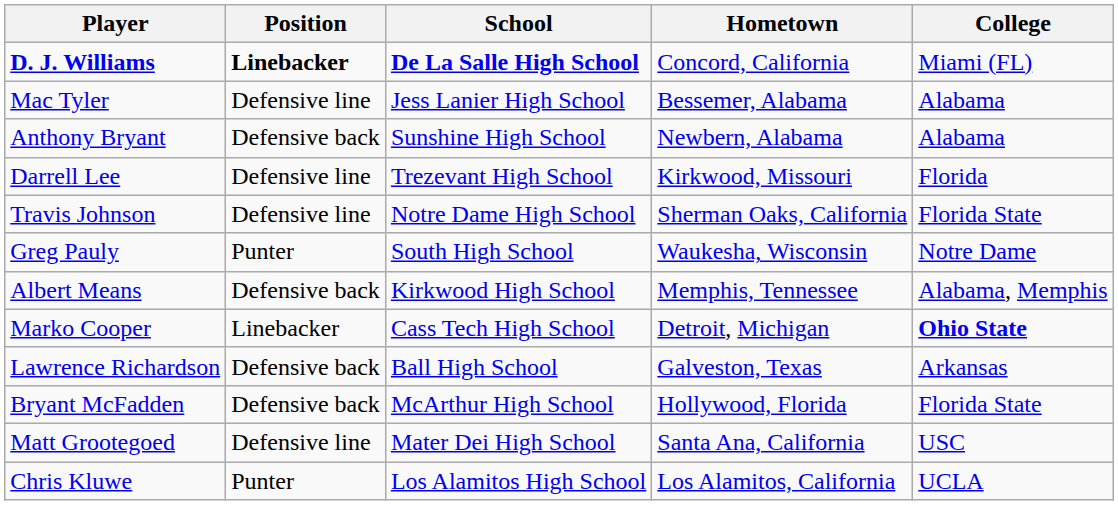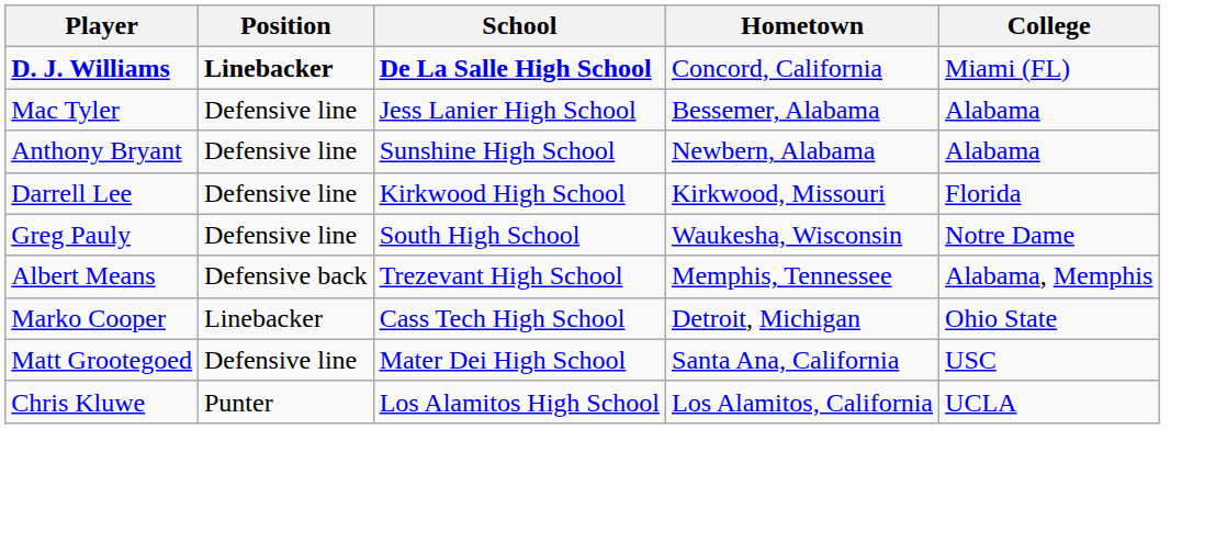Anthony Bryant | Position: Defensive back -> Defensive line
Darrell Lee | School: Trezevant High School -> Kirkwood High School
- row: Travis Johnson | Defensive line | Notre Dame High School | Sherman Oaks, California | Florida State
Greg Pauly | Position: Punter -> Defensive line
Albert Means | School: Kirkwood High School -> Trezevant High School
Marko Cooper | College: bold -> normal
- row: Lawrence Richardson | Defensive back | Ball High School | Galveston, Texas | Arkansas
- row: Bryant McFadden | Defensive back | McArthur High School | Hollywood, Florida | Florida State
